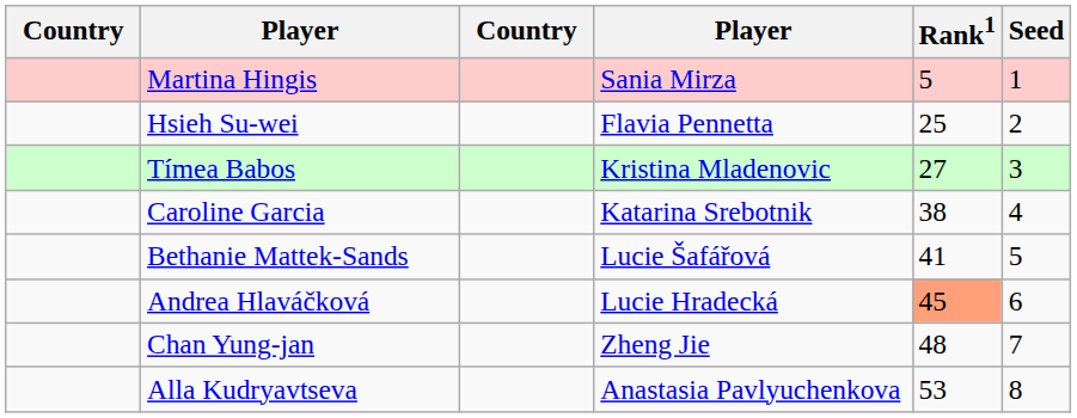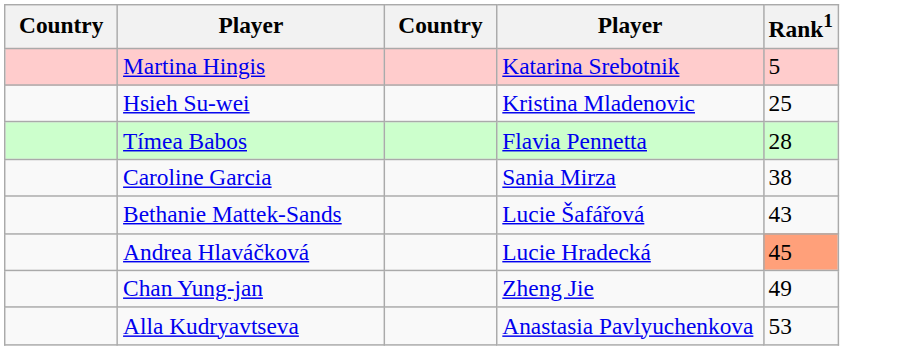- column: Seed | 1 | 2 | 3 | 4 | 5 | 6 | 7 | 8
Martina Hingis | column 4: Sania Mirza -> Katarina Srebotnik
Hsieh Su-wei | column 4: Flavia Pennetta -> Kristina Mladenovic
Tímea Babos | column 4: Kristina Mladenovic -> Flavia Pennetta
Tímea Babos | Rank1: 27 -> 28
Caroline Garcia | column 4: Katarina Srebotnik -> Sania Mirza
Bethanie Mattek-Sands | Rank1: 41 -> 43
Chan Yung-jan | Rank1: 48 -> 49
